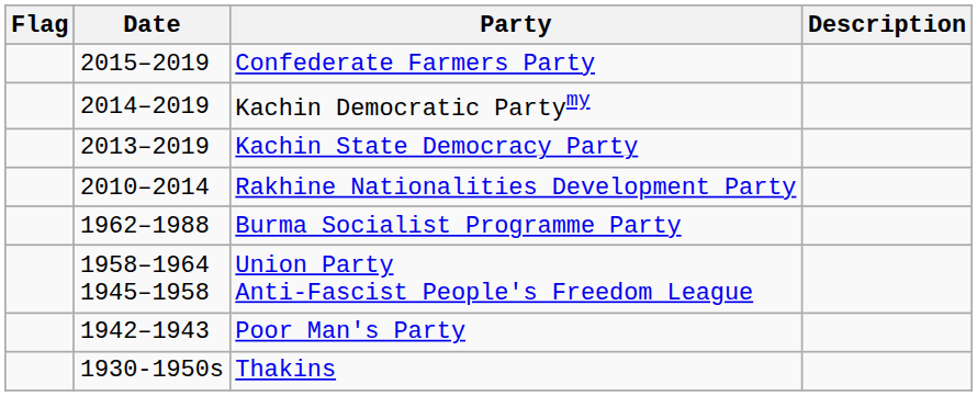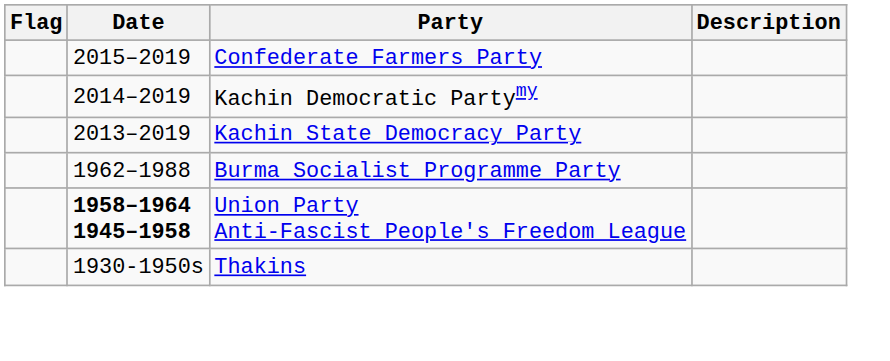- row: 2010–2014 | Rakhine Nationalities Development Party
Union Party Anti-Fascist People's Freedom League | Date: normal -> bold
- row: 1942–1943 | Poor Man's Party
